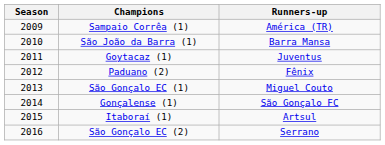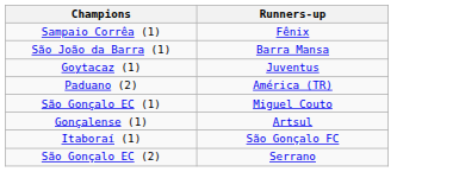- column: Season | 2009 | 2010 | 2011 | 2012 | 2013 | 2014 | 2015 | 2016
Sampaio Corrêa (1) | Runners-up: América (TR) -> Fênix
Paduano (2) | Runners-up: Fênix -> América (TR)
Gonçalense (1) | Runners-up: São Gonçalo FC -> Artsul
Itaboraí (1) | Runners-up: Artsul -> São Gonçalo FC
